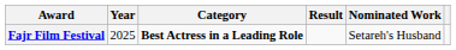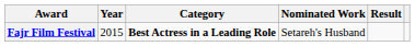columns swapped: Nominated Work <-> Result
Fajr Film Festival | Year: 2025 -> 2015
